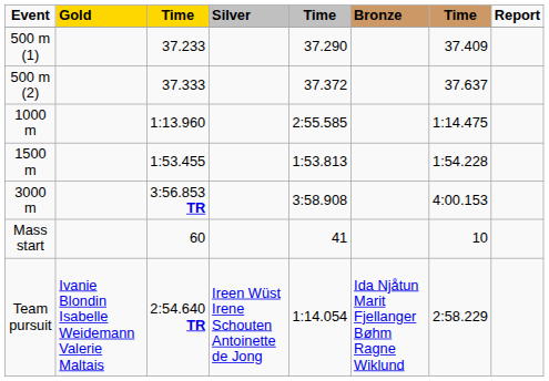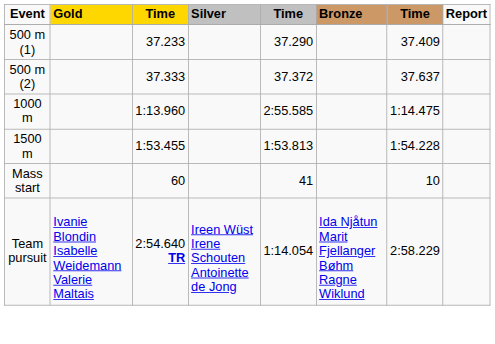- row: 3000 m | 3:56.853 TR | 3:58.908 | 4:00.153
